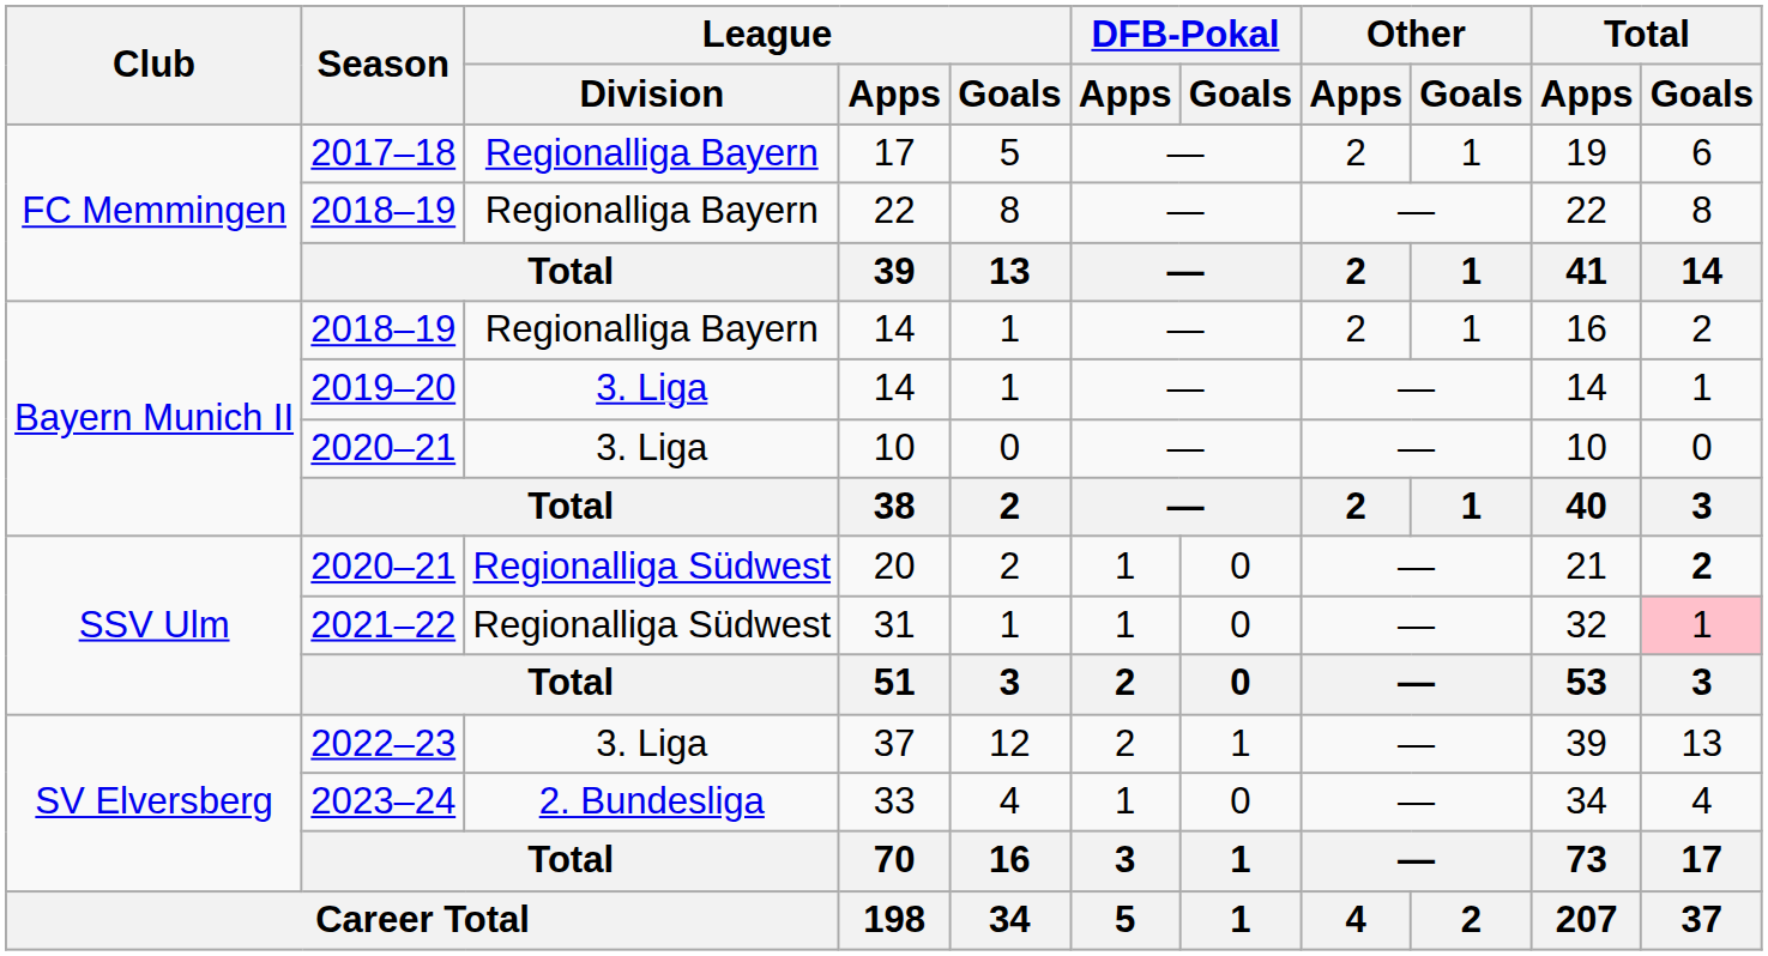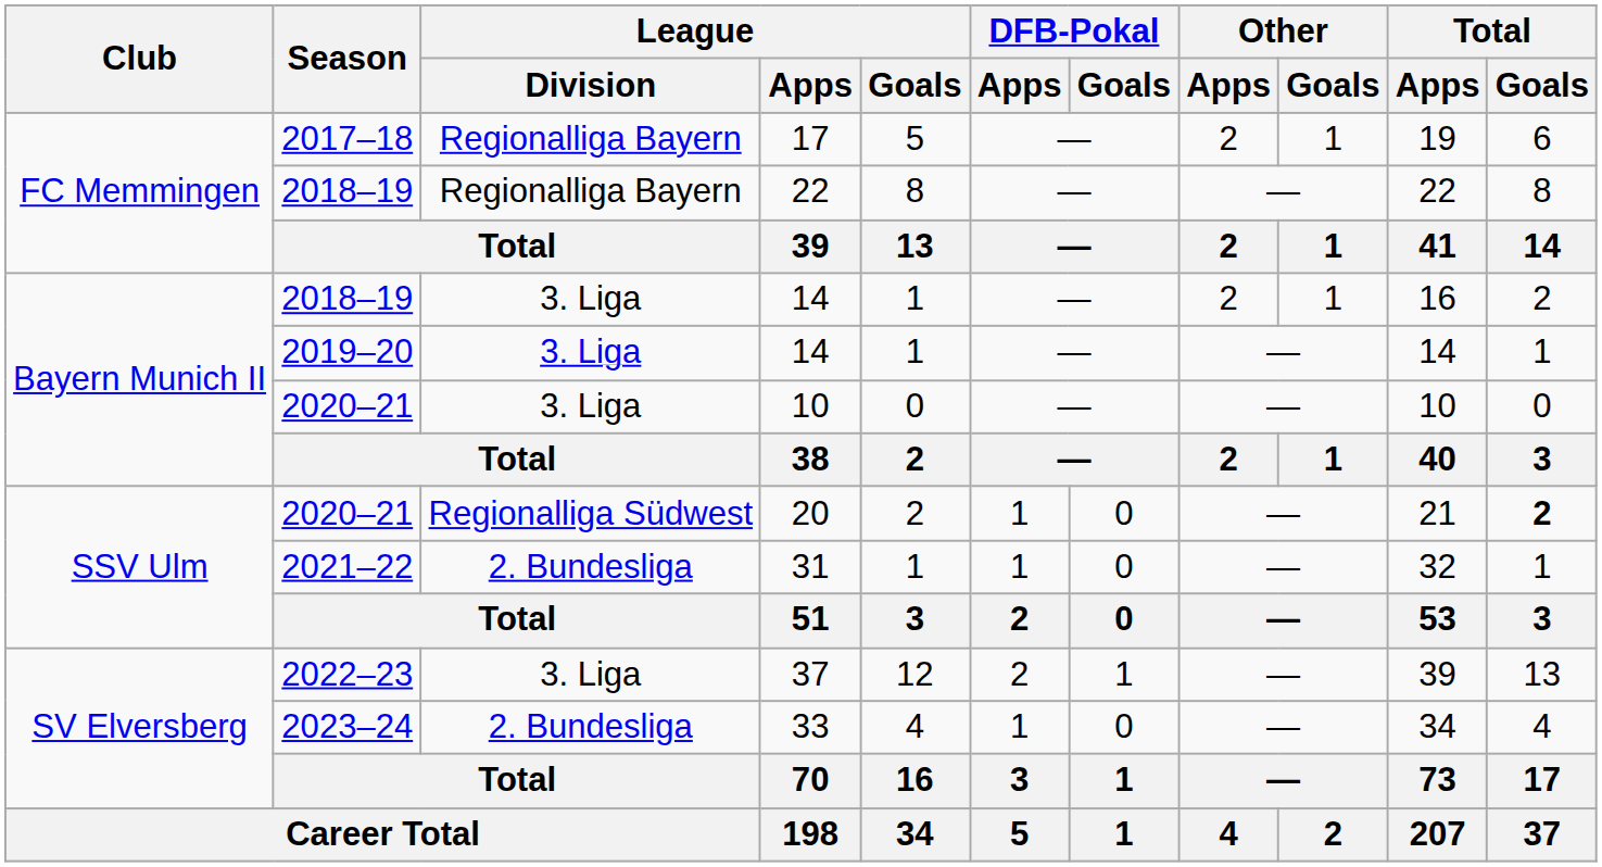2018–19 / 14 | League / Division: Regionalliga Bayern -> 3. Liga
31 | League / Division: Regionalliga Südwest -> 2. Bundesliga
31 | Total / Goals: pink background -> no background
